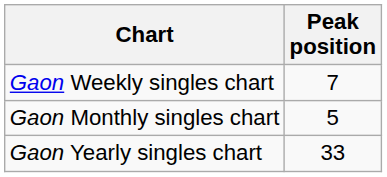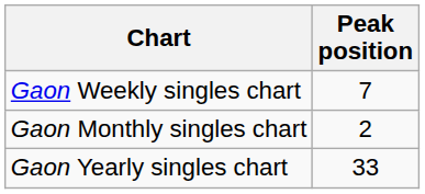Gaon Monthly singles chart | Peak position: 5 -> 2
